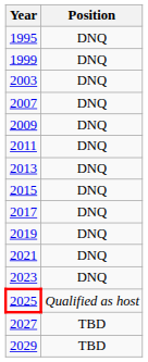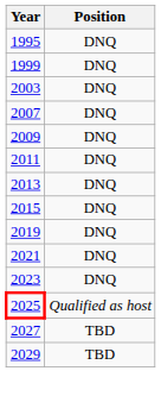- row: 2017 | DNQ
